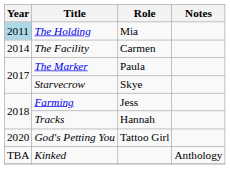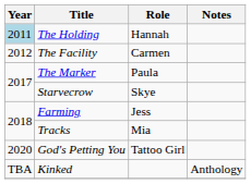The Holding | Role: Mia -> Hannah
The Facility | Year: 2014 -> 2012
Tracks | Role: Hannah -> Mia
